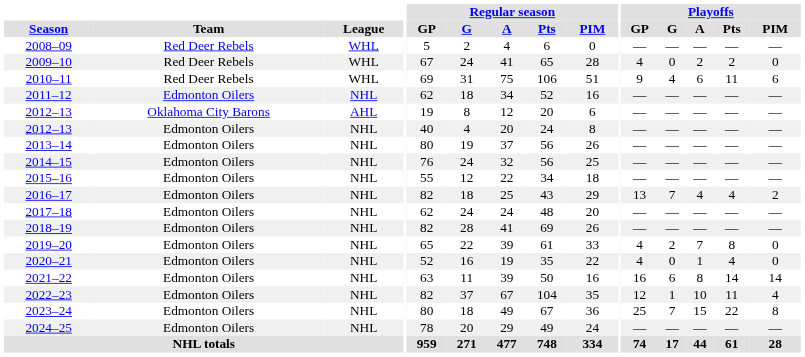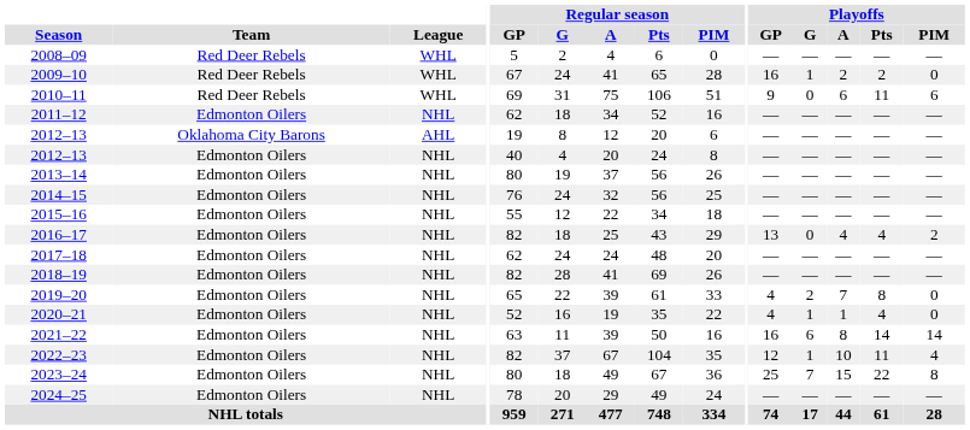2009–10 | Playoffs / GP: 4 -> 16
2009–10 | Playoffs / G: 0 -> 1
2010–11 | Playoffs / G: 4 -> 0
2016–17 | Playoffs / G: 7 -> 0
2020–21 | Playoffs / G: 0 -> 1
